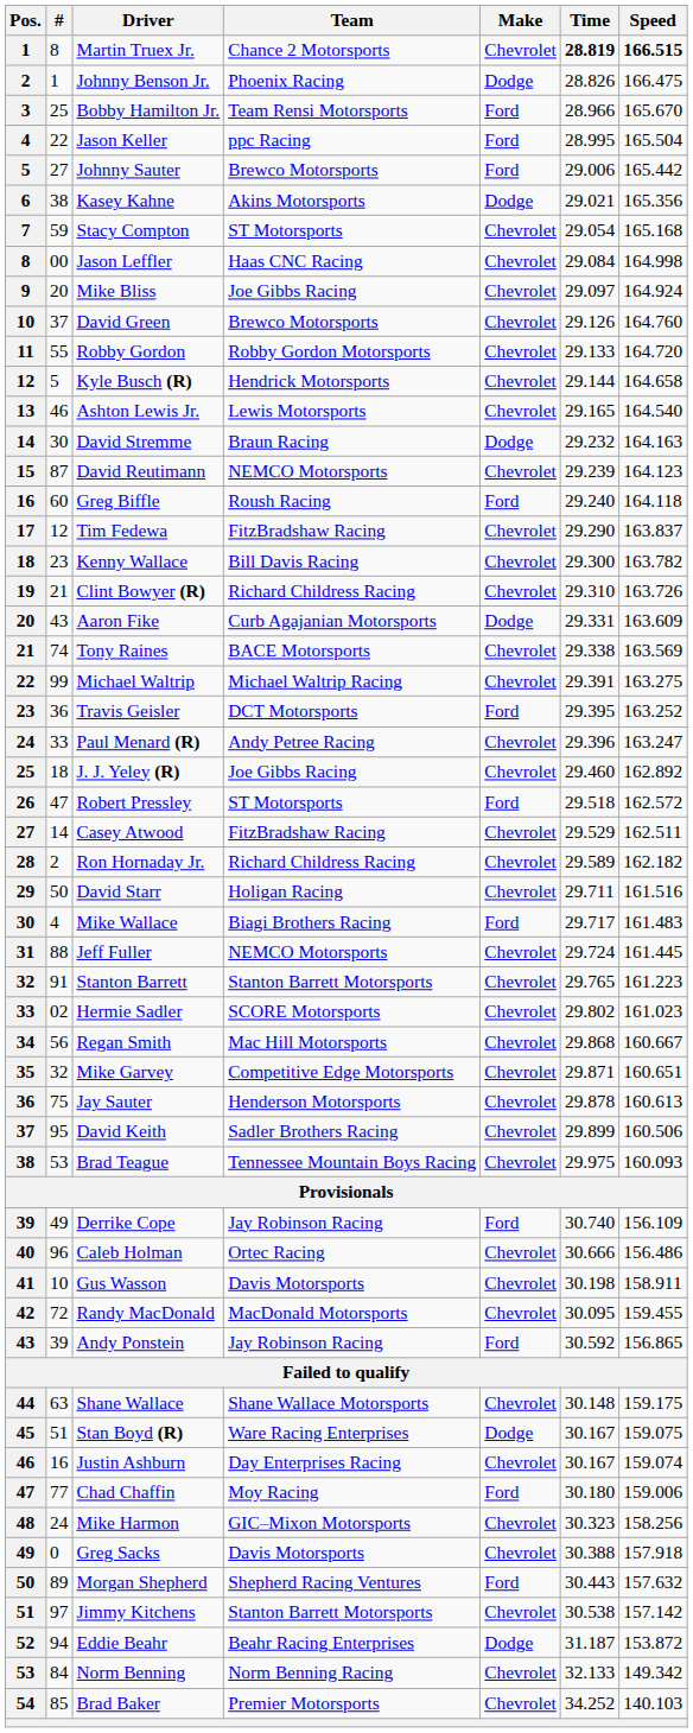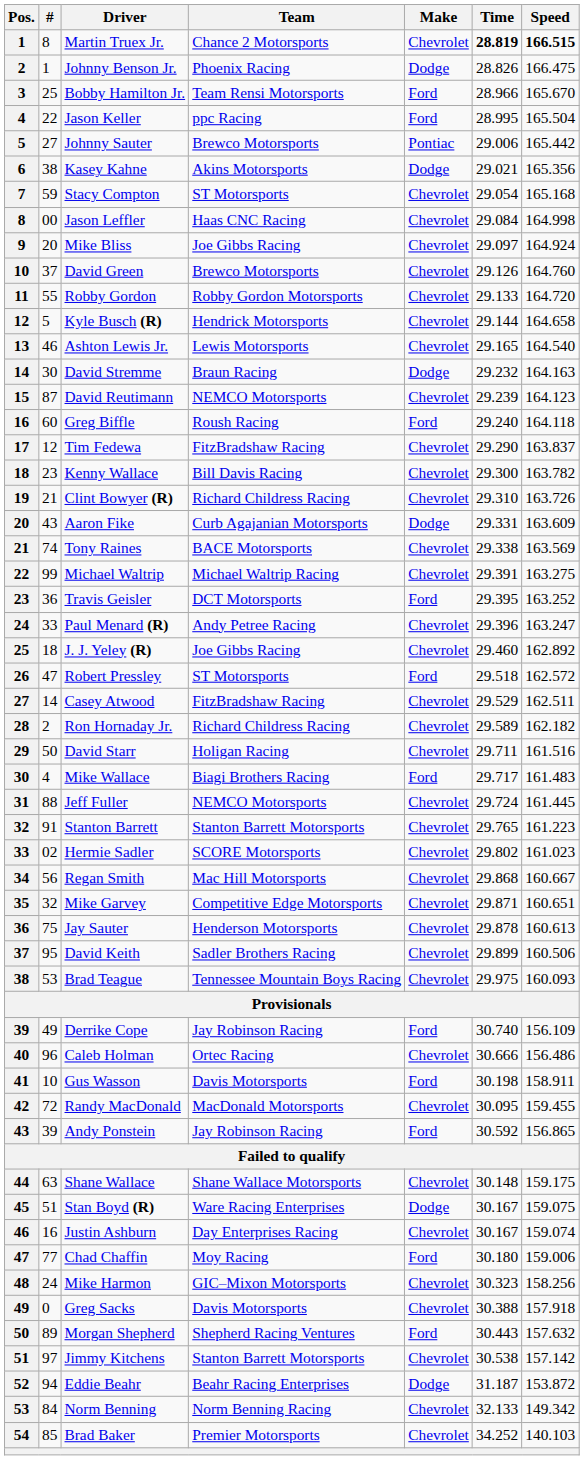Johnny Sauter | Make: Ford -> Pontiac
Gus Wasson | Make: Chevrolet -> Ford
